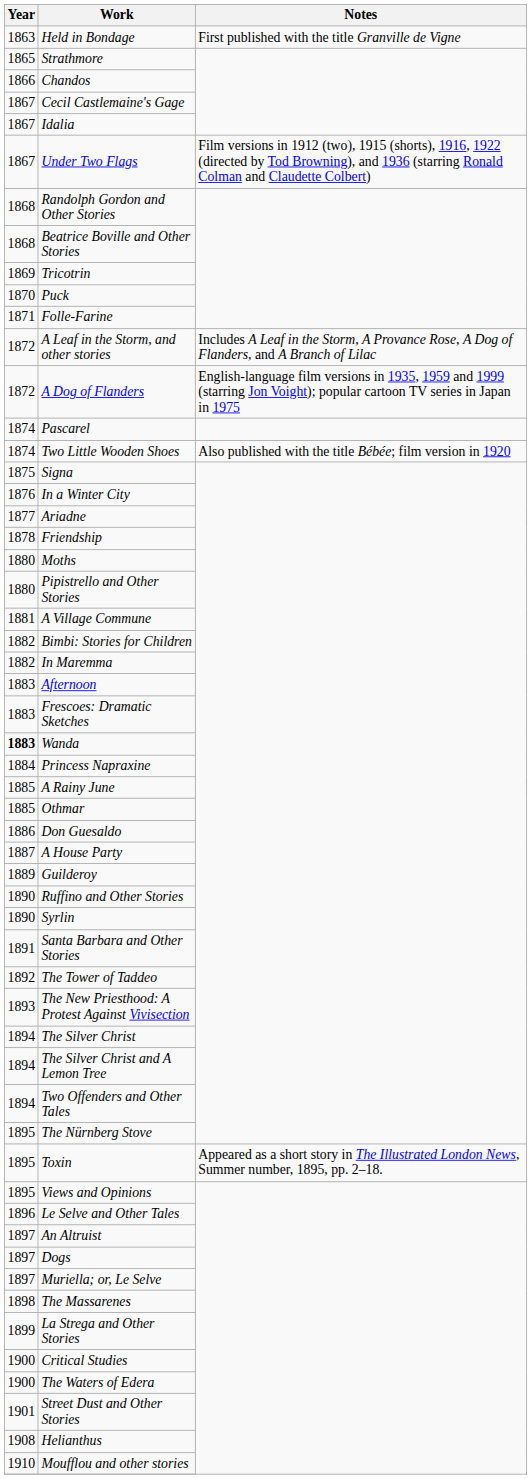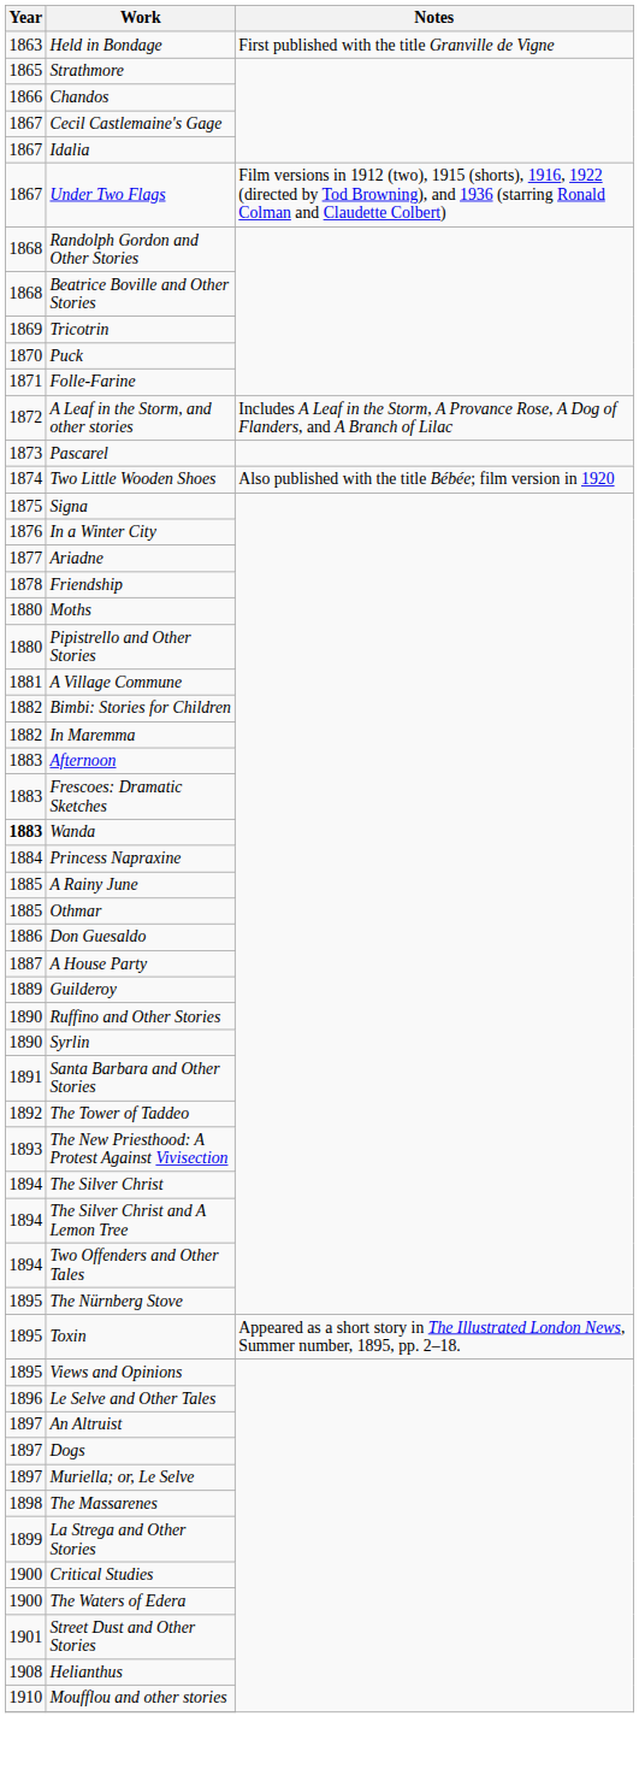- row: 1872 | A Dog of Flanders | English-language film versions in 1935, 1959 and 1999 (starring Jon Voight); popular cartoon TV series in Japan in 1975
Pascarel | Year: 1874 -> 1873
